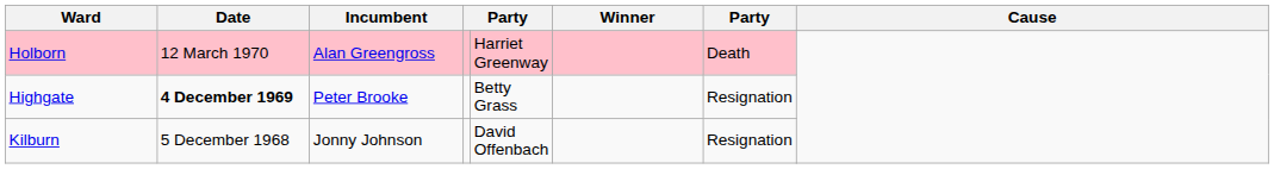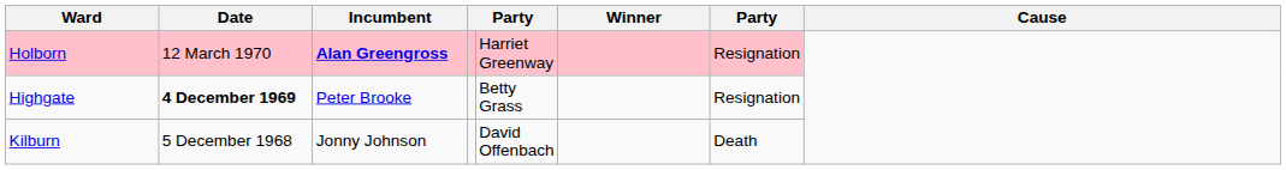Holborn | Incumbent: normal -> bold
Holborn | column 7: Death -> Resignation
Kilburn | column 7: Resignation -> Death
